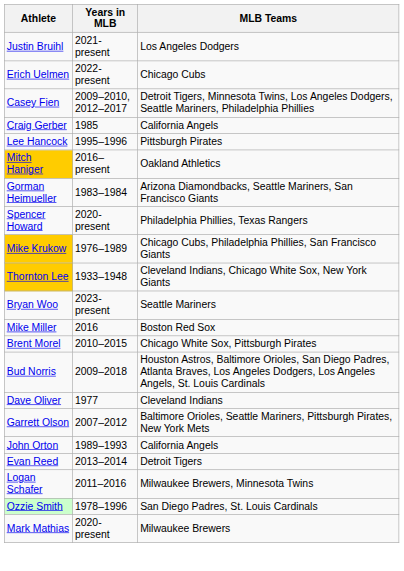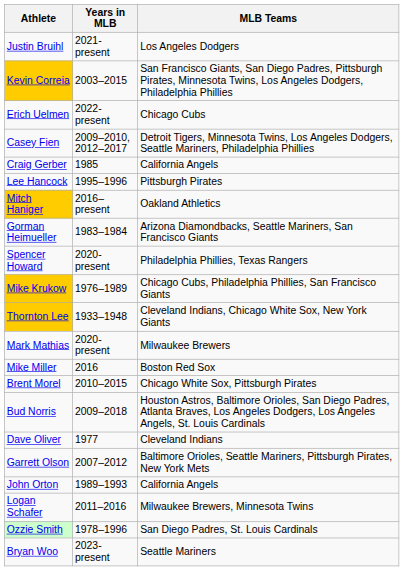+ row: Kevin Correia | 2003–2015 | San Francisco Giants, San Diego Padres, Pittsburgh Pirates, Minnesota Twins, Los Angeles Dodgers, Philadelphia Phillies
rows swapped: Mark Mathias <-> Bryan Woo
- row: Evan Reed | 2013–2014 | Detroit Tigers
